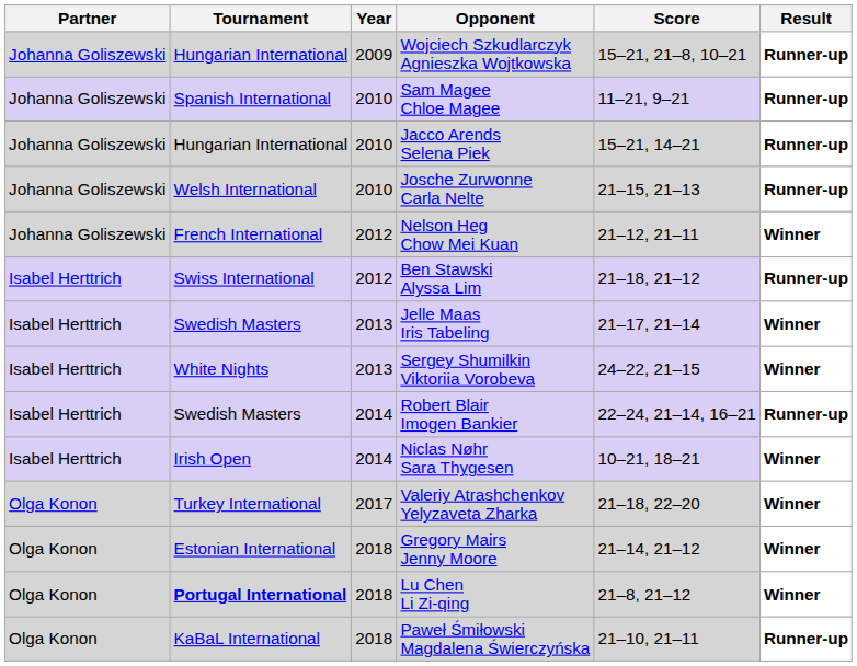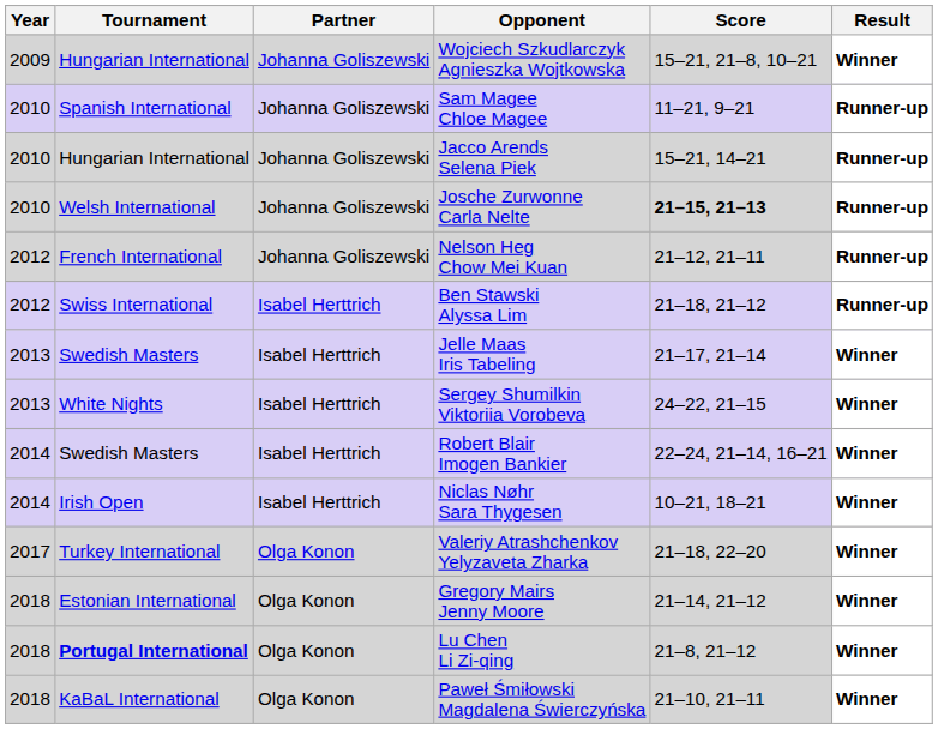columns swapped: Year <-> Partner
Wojciech Szkudlarczyk Agnieszka Wojtkowska | Result: Runner-up -> Winner
Josche Zurwonne Carla Nelte | Score: normal -> bold
Nelson Heg Chow Mei Kuan | Result: Winner -> Runner-up
Robert Blair Imogen Bankier | Result: Runner-up -> Winner
Paweł Śmiłowski Magdalena Świerczyńska | Result: Runner-up -> Winner
